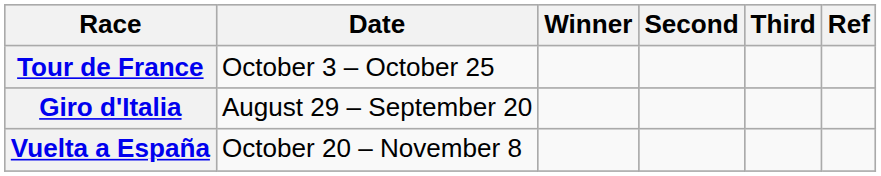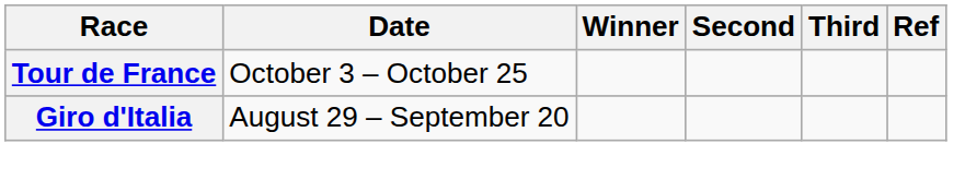- row: Vuelta a España | October 20 – November 8
